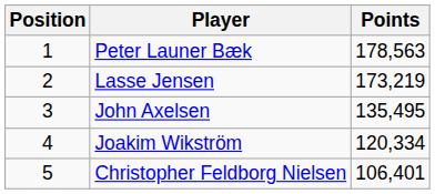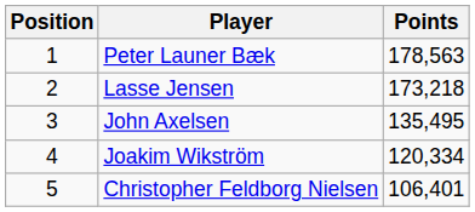Lasse Jensen | Points: 173,219 -> 173,218
